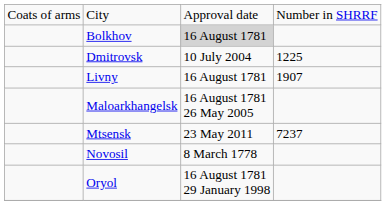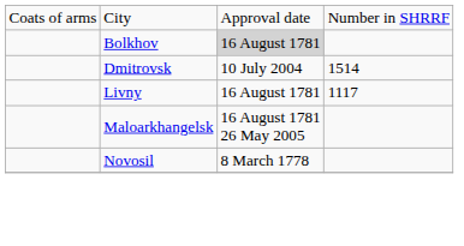Dmitrovsk | column 4: 1225 -> 1514
Livny | column 4: 1907 -> 1117
- row: Mtsensk | 23 May 2011 | 7237
- row: Oryol | 16 August 1781 29 January 1998
